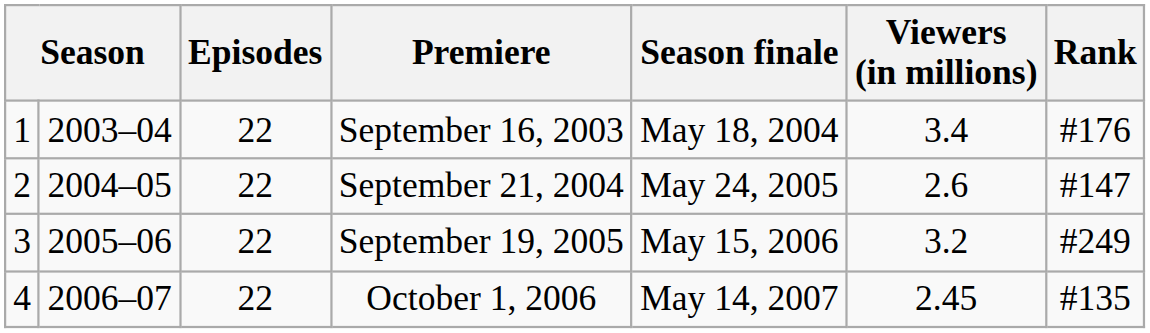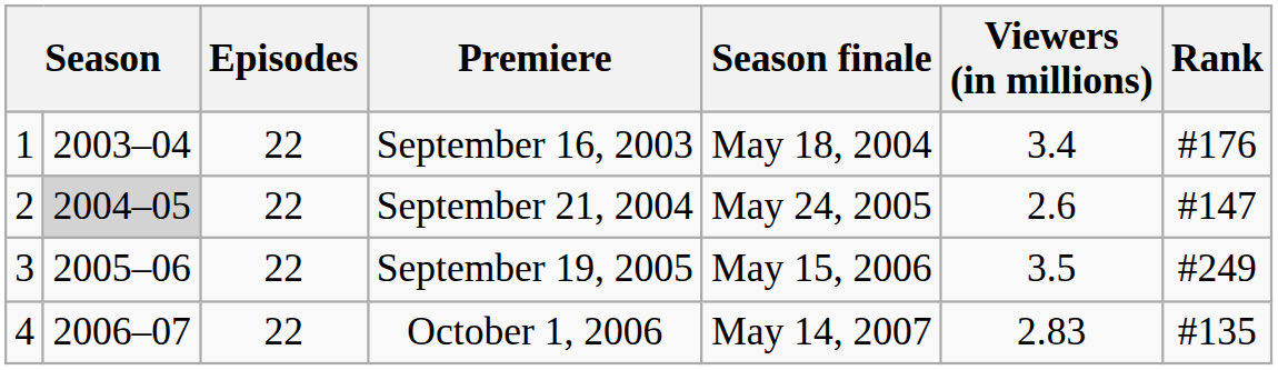September 21, 2004 | column 2: no background -> lightgrey background
September 19, 2005 | Viewers (in millions): 3.2 -> 3.5
October 1, 2006 | Viewers (in millions): 2.45 -> 2.83
